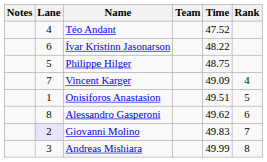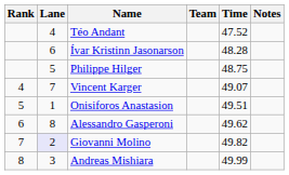columns swapped: Rank <-> Notes
Ívar Kristinn Jasonarson | Time: 48.22 -> 48.28
Vincent Karger | Time: 49.09 -> 49.07
Giovanni Molino | Time: 49.83 -> 49.82
